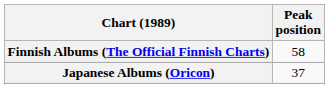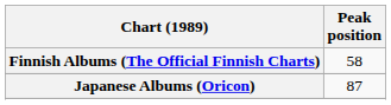Japanese Albums (Oricon) | Peak position: 37 -> 87
